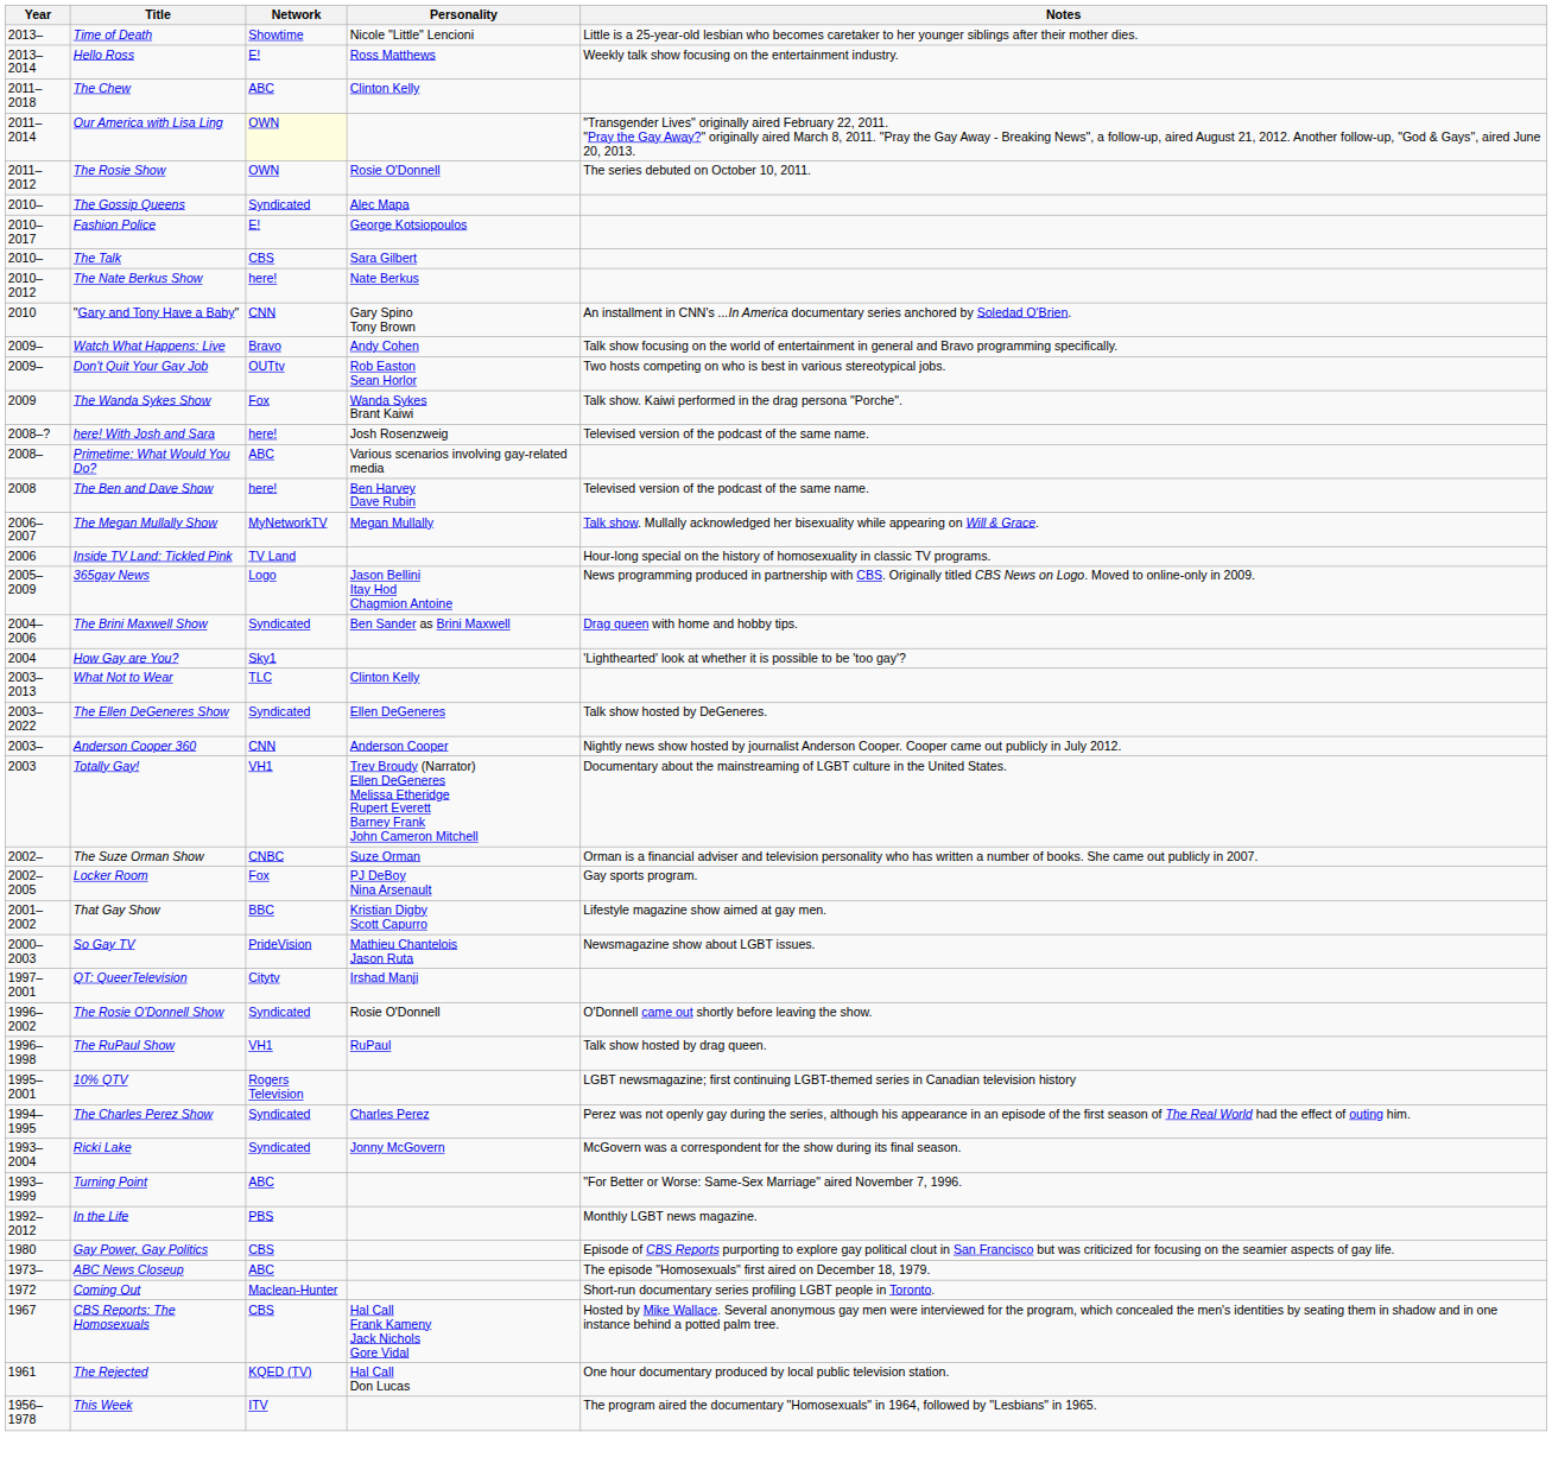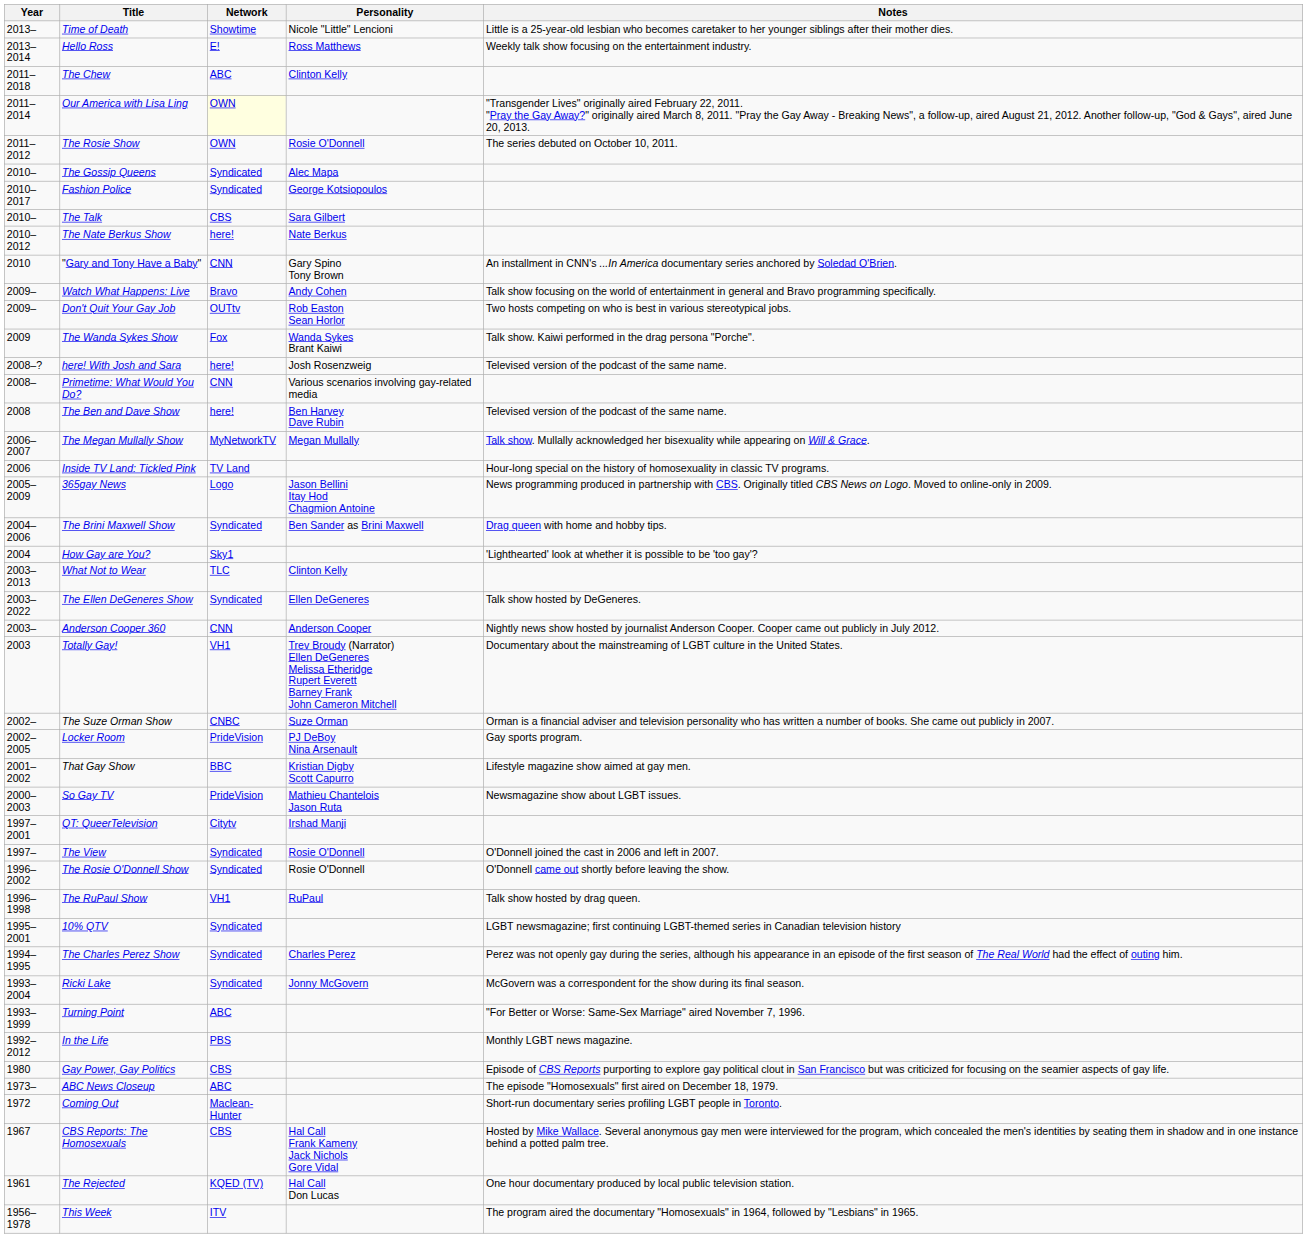Fashion Police | Network: E! -> Syndicated
Primetime: What Would You Do? | Network: ABC -> CNN
Locker Room | Network: Fox -> PrideVision
+ row: 1997– | The View | Syndicated | Rosie O'Donnell | O'Donnell joined the cast in 2006 and left in 2007.
10% QTV | Network: Rogers Television -> Syndicated
